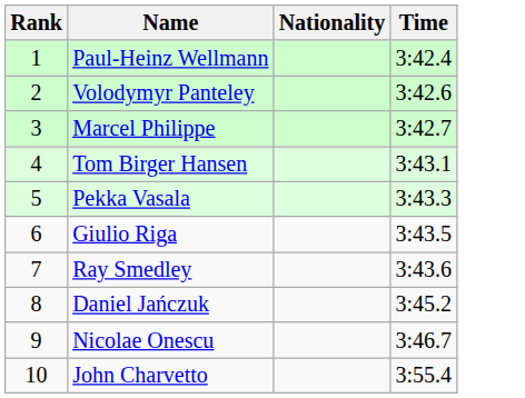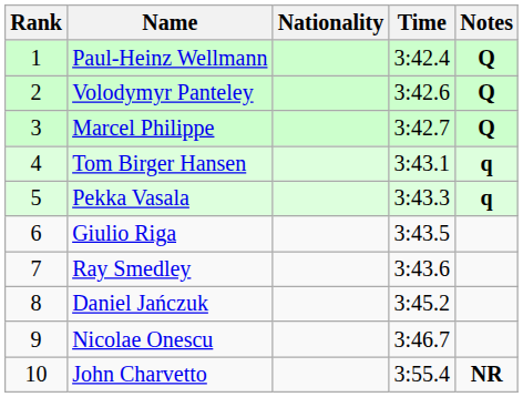+ column: Notes | Q | Q | Q | q | q | NR
